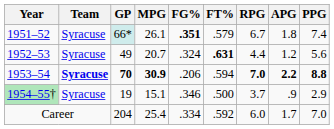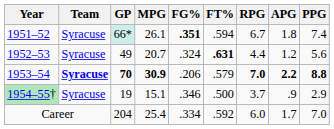1951–52 | FT%: .579 -> .594
1953–54 | FT%: .594 -> .579
